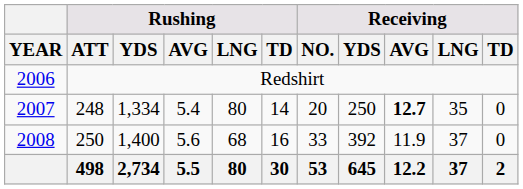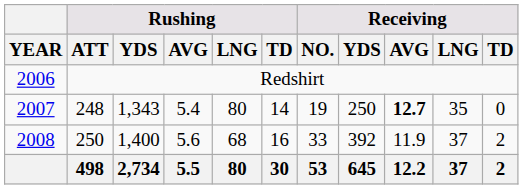2007 | Rushing / YDS: 1,334 -> 1,343
2007 | Receiving / NO.: 20 -> 19
2008 | Receiving / TD: 0 -> 2
